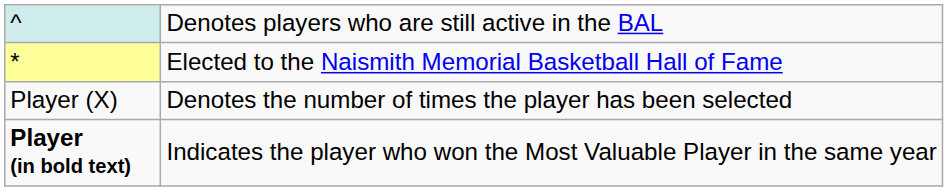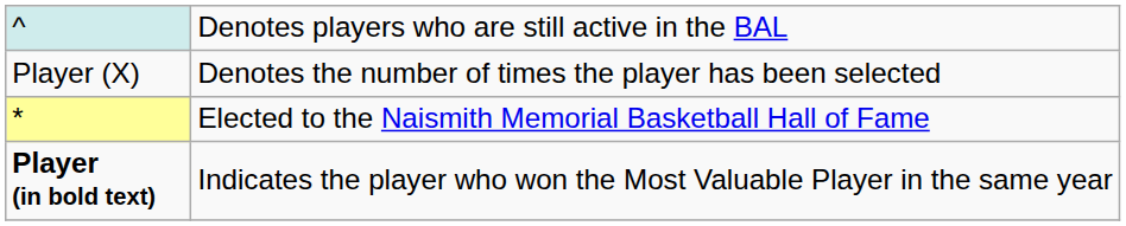rows swapped: * <-> Player (X)
